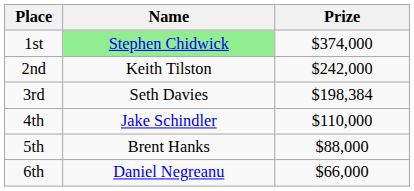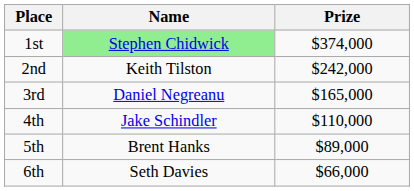3rd | Name: Seth Davies -> Daniel Negreanu
3rd | Prize: $198,384 -> $165,000
5th | Prize: $88,000 -> $89,000
6th | Name: Daniel Negreanu -> Seth Davies
